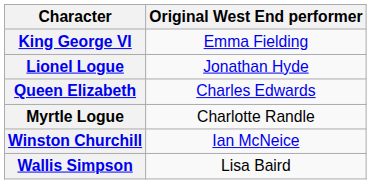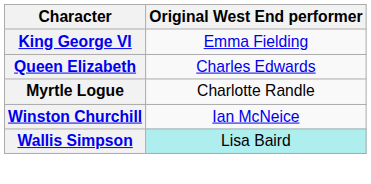- row: Lionel Logue | Jonathan Hyde
Wallis Simpson | Original West End performer: no background -> paleturquoise background
